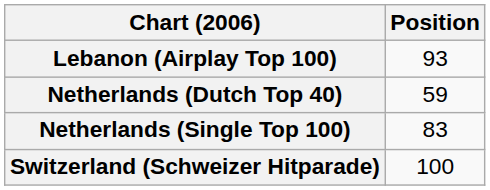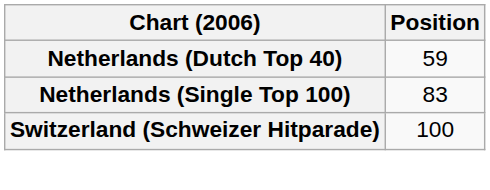- row: Lebanon (Airplay Top 100) | 93
